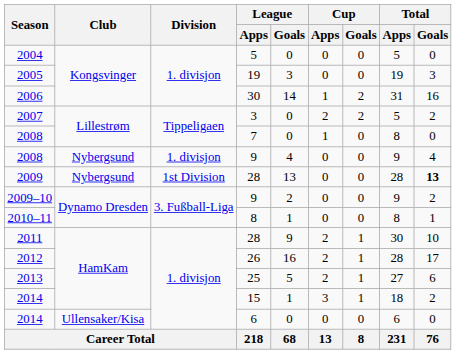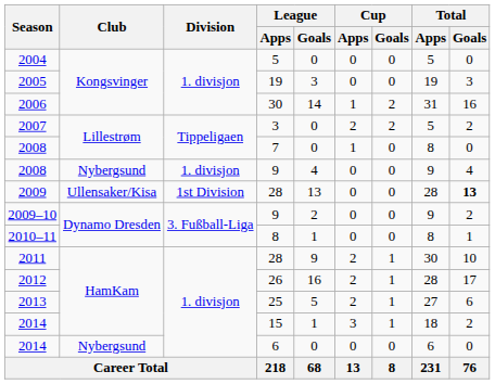2009 | Club: Nybergsund -> Ullensaker/Kisa
2014 / 6 | Club: Ullensaker/Kisa -> Nybergsund
